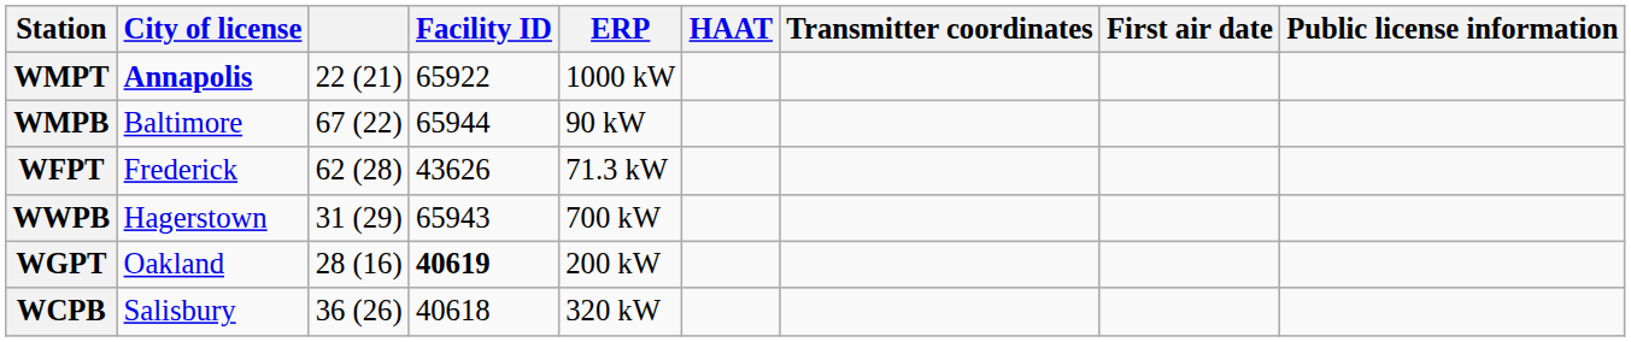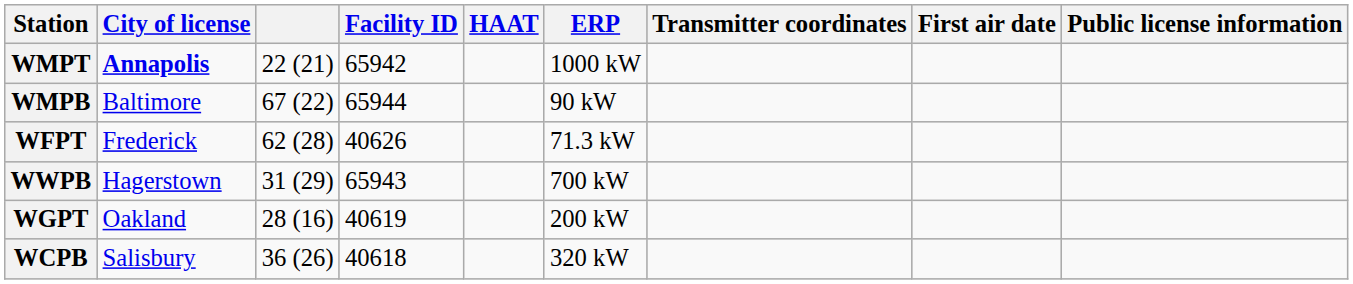columns swapped: ERP <-> HAAT
WMPT | Facility ID: 65922 -> 65942
WFPT | Facility ID: 43626 -> 40626
WGPT | Facility ID: bold -> normal
